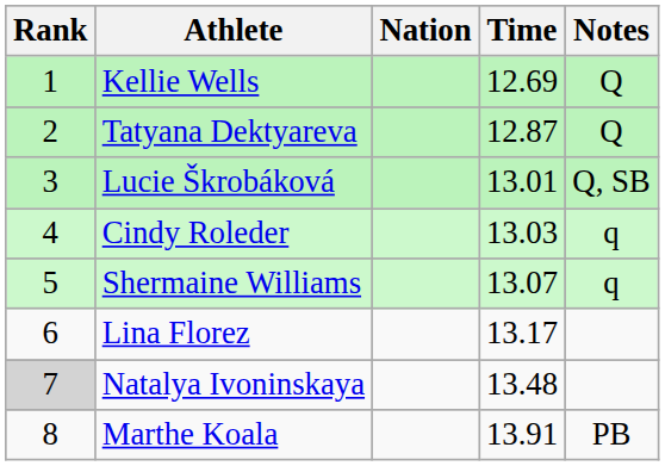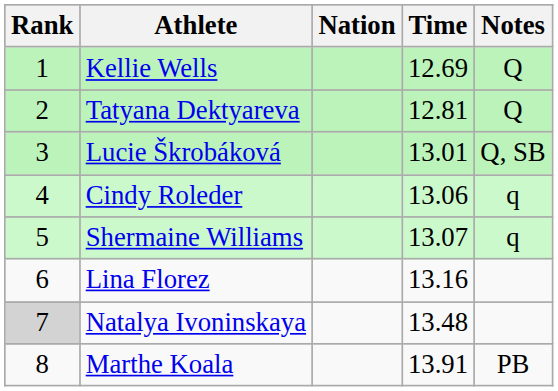Tatyana Dektyareva | Time: 12.87 -> 12.81
Cindy Roleder | Time: 13.03 -> 13.06
Lina Florez | Time: 13.17 -> 13.16
